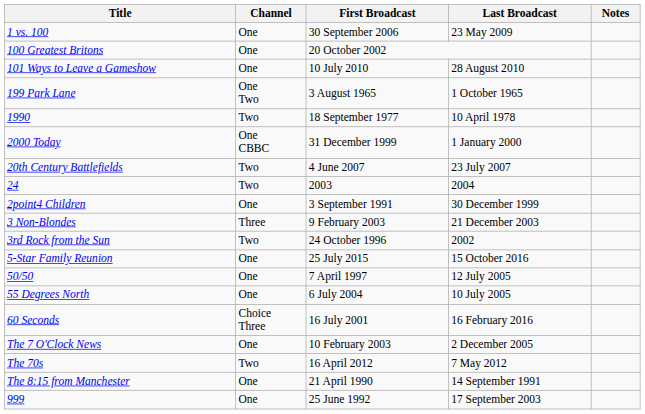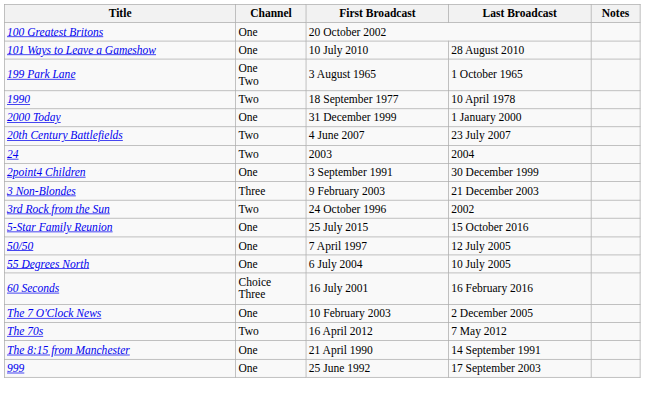- row: 1 vs. 100 | One | 30 September 2006 | 23 May 2009
2000 Today | Channel: One CBBC -> One
